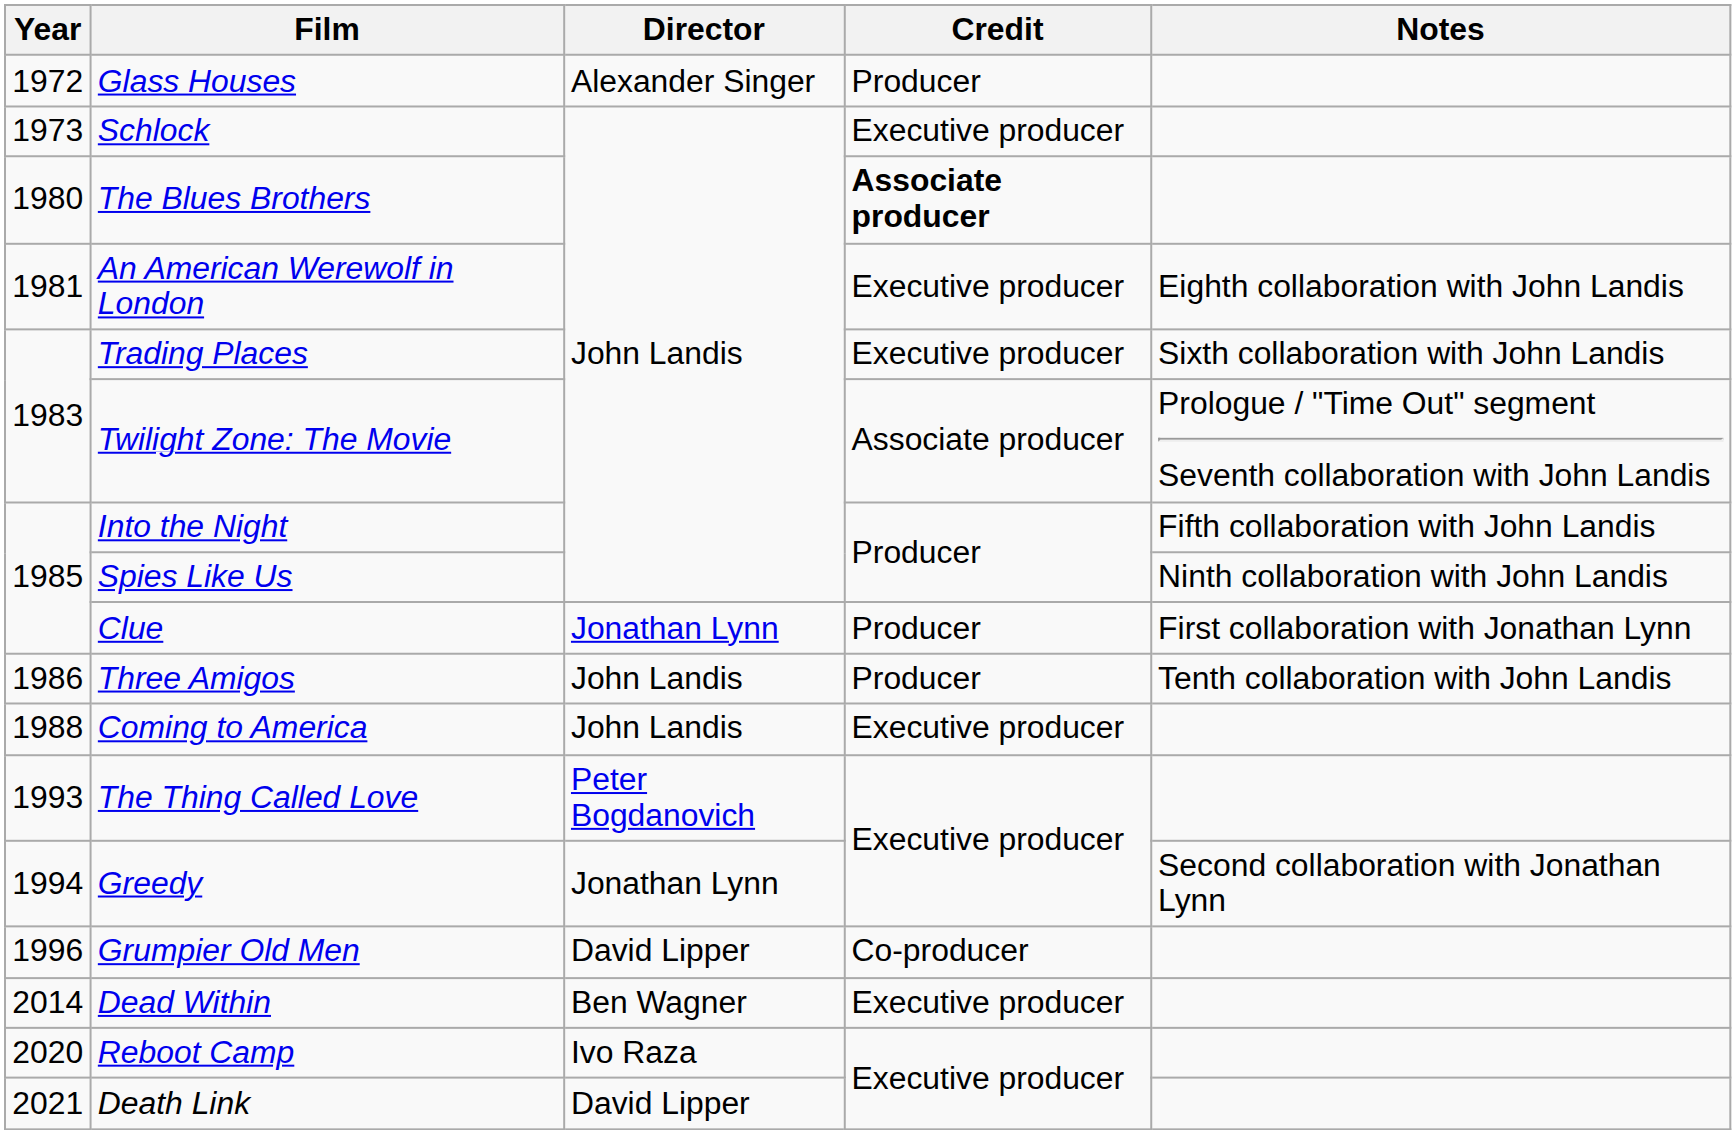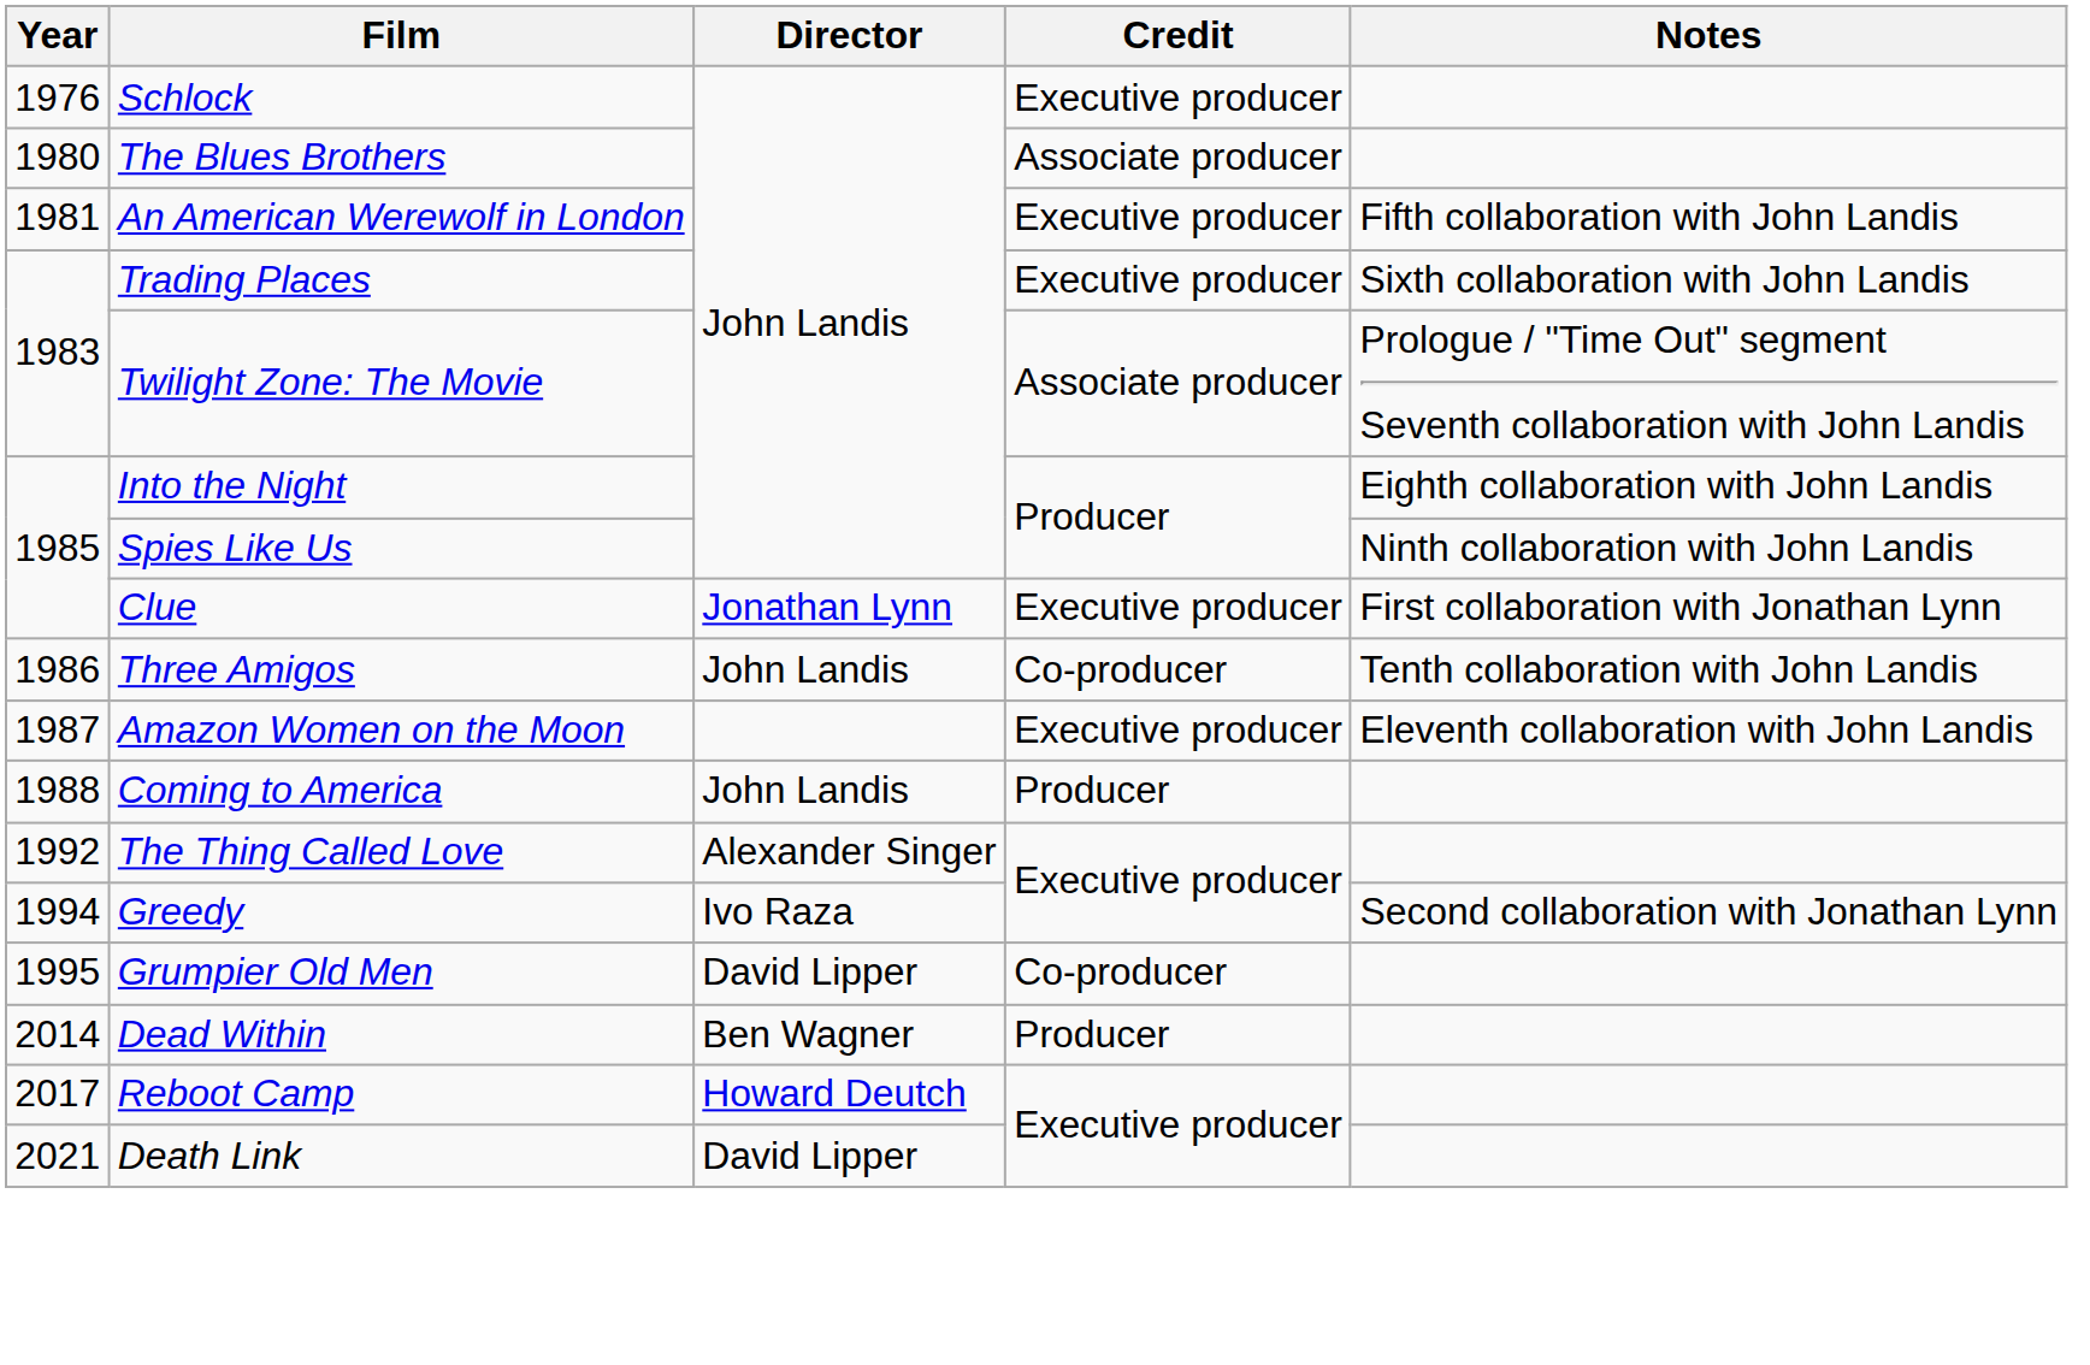- row: 1972 | Glass Houses | Alexander Singer | Producer
Schlock | Year: 1973 -> 1976
The Blues Brothers | Credit: bold -> normal
An American Werewolf in London | Notes: Eighth collaboration with John Landis -> Fifth collaboration with John Landis
Into the Night | Notes: Fifth collaboration with John Landis -> Eighth collaboration with John Landis
Clue | Credit: Producer -> Executive producer
Three Amigos | Credit: Producer -> Co-producer
+ row: 1987 | Amazon Women on the Moon | Executive producer | Eleventh collaboration with John Landis
Coming to America | Credit: Executive producer -> Producer
The Thing Called Love | Year: 1993 -> 1992
The Thing Called Love | Director: Peter Bogdanovich -> Alexander Singer
Greedy | Director: Jonathan Lynn -> Ivo Raza
Grumpier Old Men | Year: 1996 -> 1995
Dead Within | Credit: Executive producer -> Producer
Reboot Camp | Year: 2020 -> 2017
Reboot Camp | Director: Ivo Raza -> Howard Deutch
